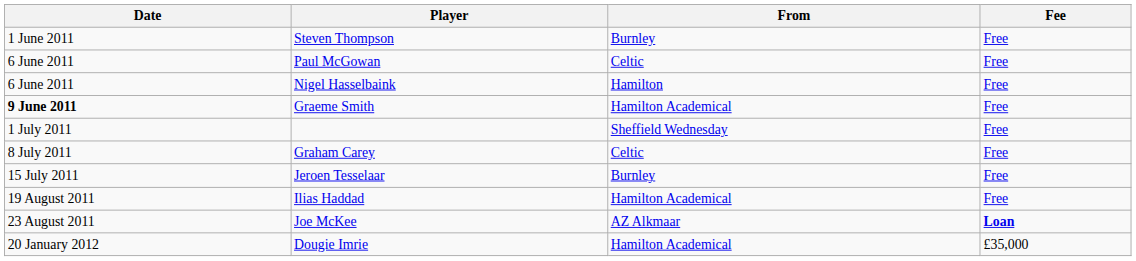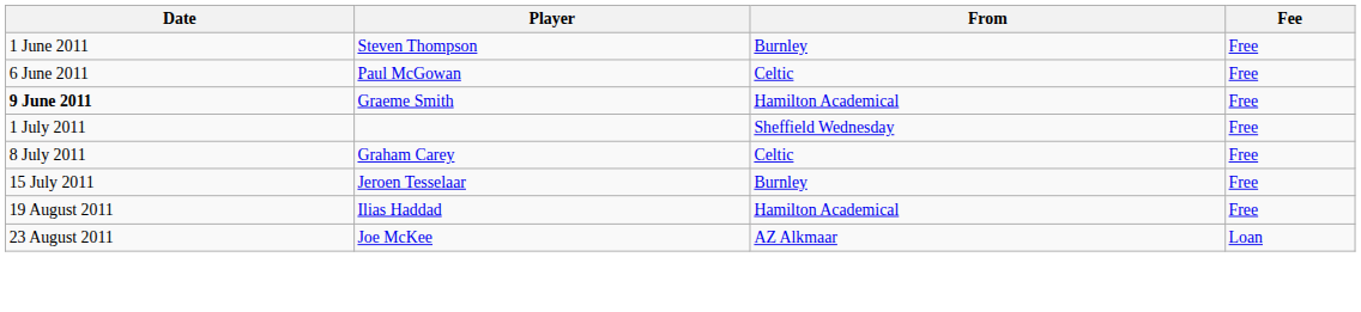- row: 6 June 2011 | Nigel Hasselbaink | Hamilton | Free
Joe McKee | Fee: bold -> normal
- row: 20 January 2012 | Dougie Imrie | Hamilton Academical | £35,000
